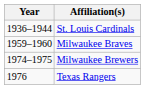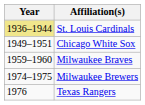St. Louis Cardinals | Year: no background -> khaki background
+ row: 1949–1951 | Chicago White Sox
